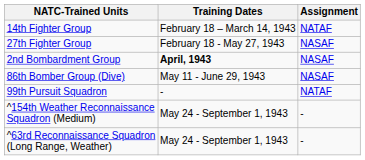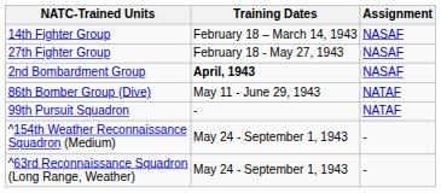14th Fighter Group | Assignment: NATAF -> NASAF
86th Bomber Group (Dive) | Assignment: NASAF -> NATAF
